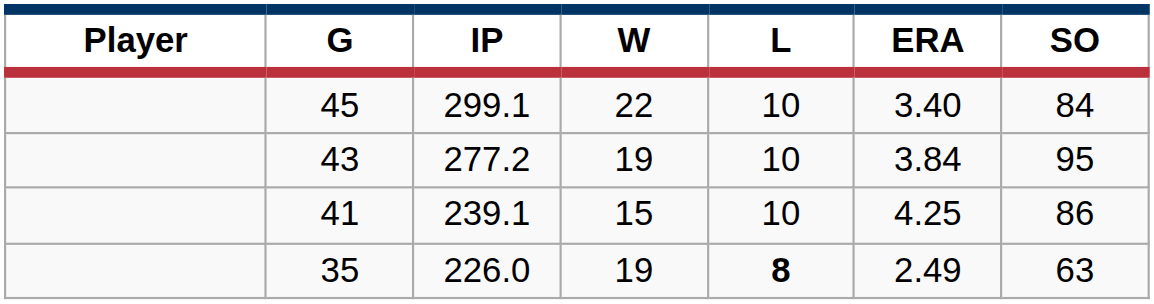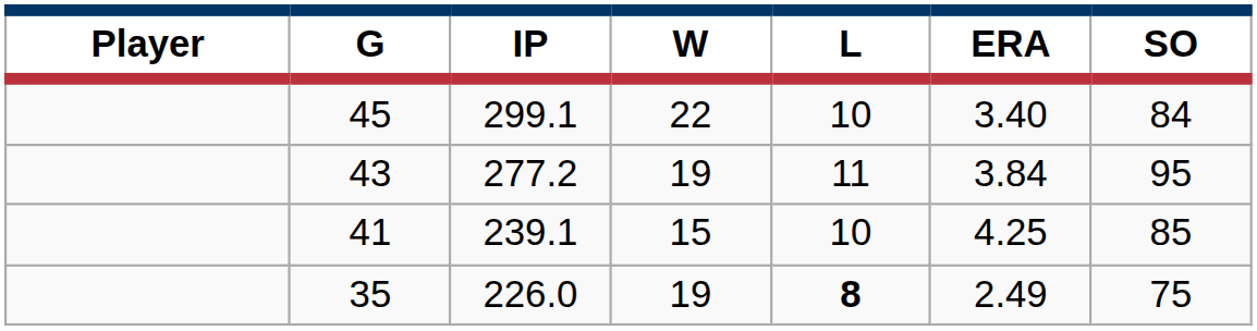277.2 | L: 10 -> 11
239.1 | SO: 86 -> 85
226.0 | SO: 63 -> 75
